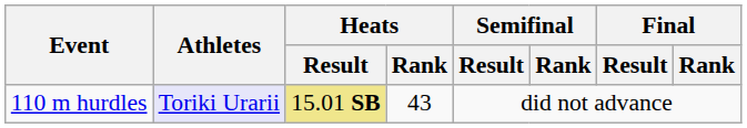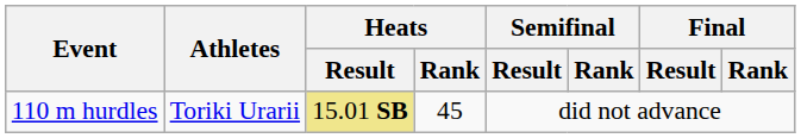110 m hurdles | Athletes: lavender background -> no background
110 m hurdles | Heats / Rank: 43 -> 45
